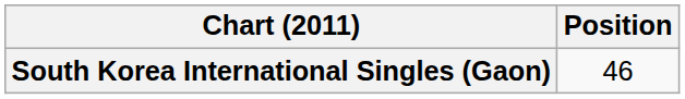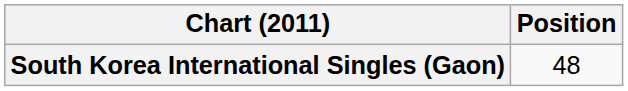South Korea International Singles (Gaon) | Position: 46 -> 48
